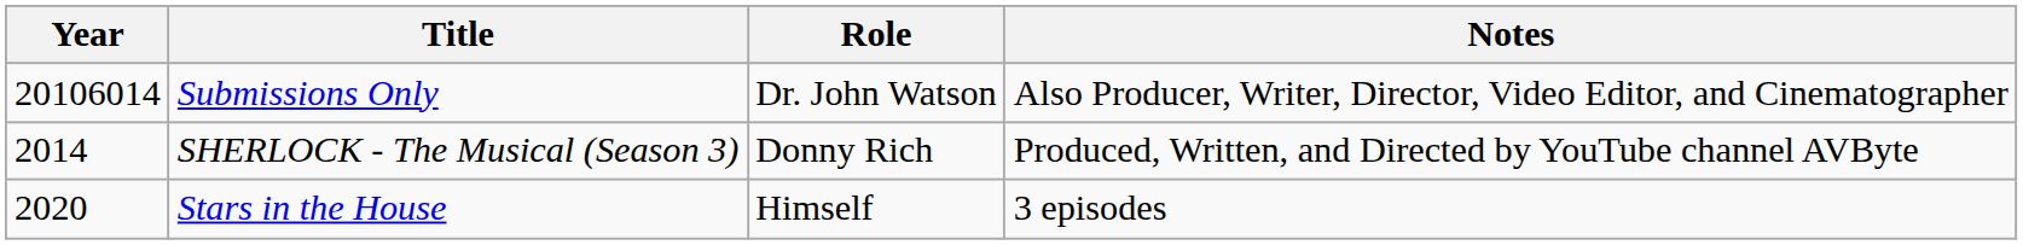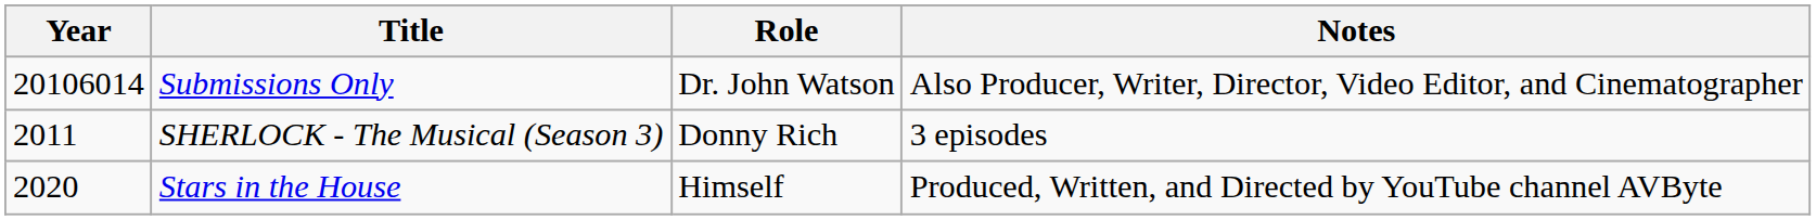SHERLOCK - The Musical (Season 3) | Year: 2014 -> 2011
SHERLOCK - The Musical (Season 3) | Notes: Produced, Written, and Directed by YouTube channel AVByte -> 3 episodes
Stars in the House | Notes: 3 episodes -> Produced, Written, and Directed by YouTube channel AVByte
